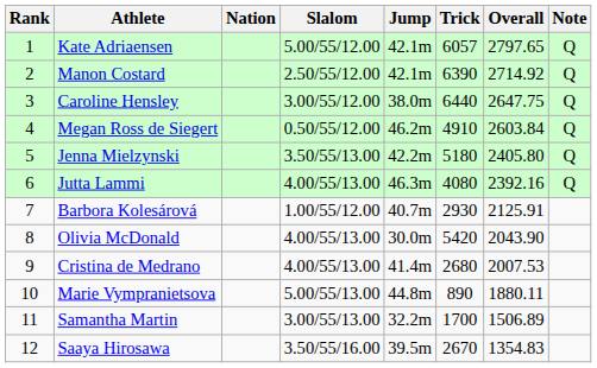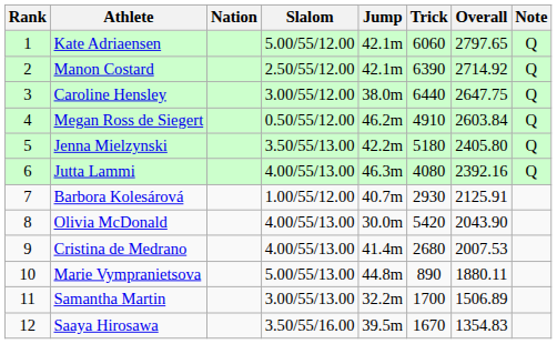Kate Adriaensen | Trick: 6057 -> 6060
Saaya Hirosawa | Trick: 2670 -> 1670
